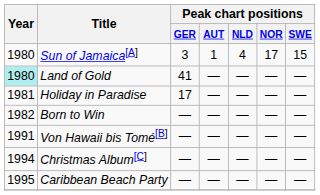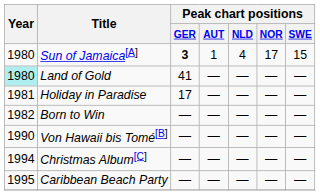Sun of Jamaica[A] | Peak chart positions / GER: normal -> bold
Von Hawaii bis Tomé[B] | Year: 1991 -> 1990
